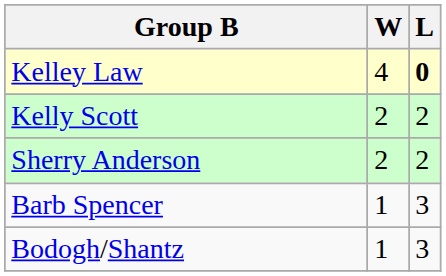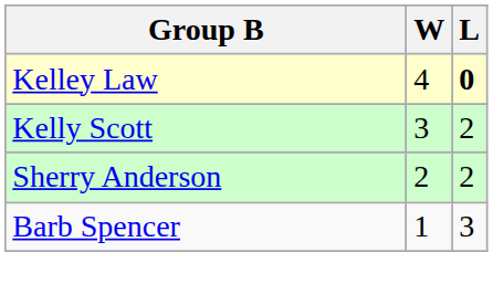Kelly Scott | W: 2 -> 3
- row: Bodogh/Shantz | 1 | 3
